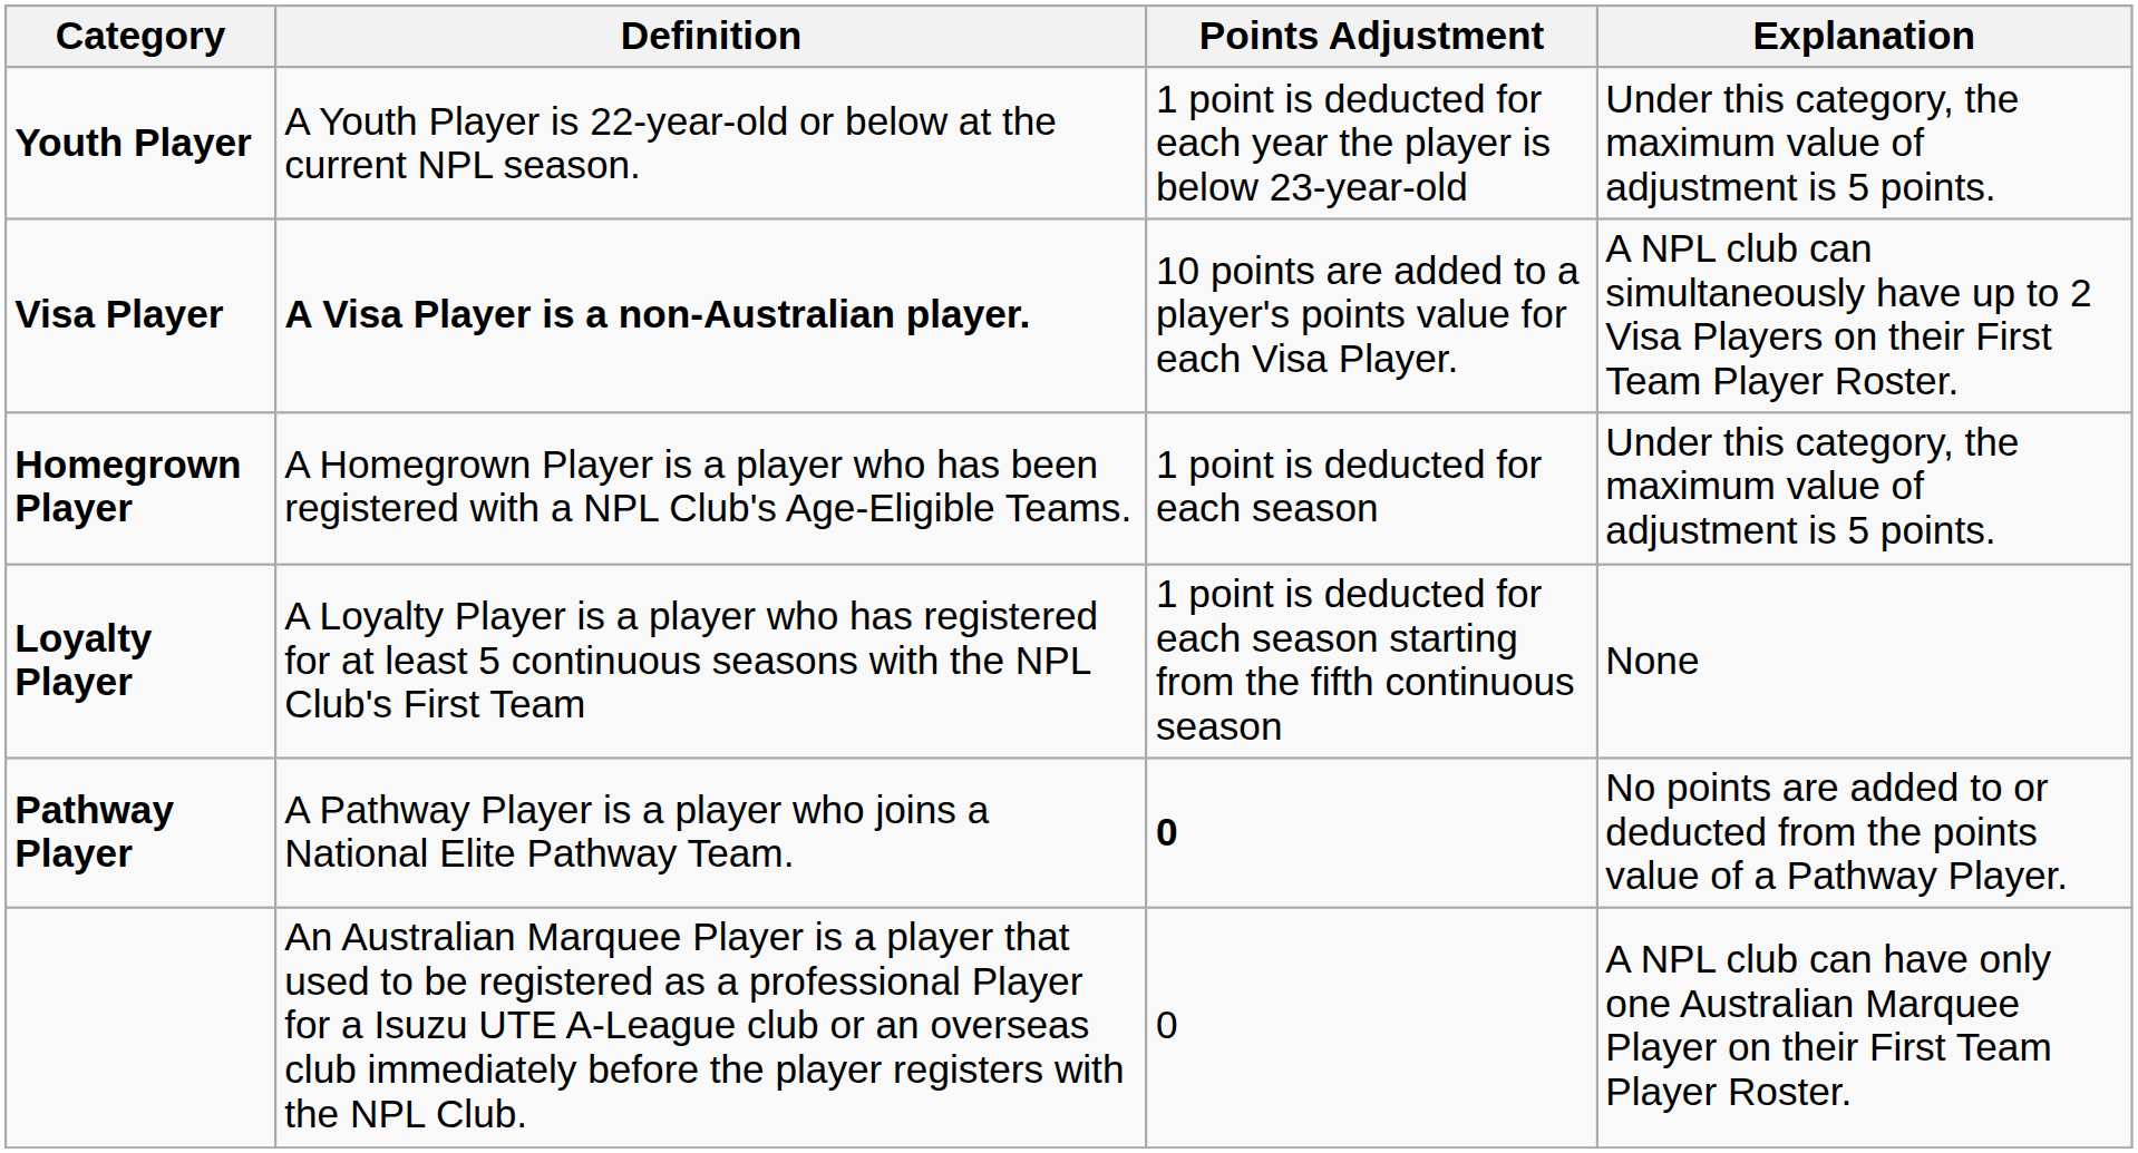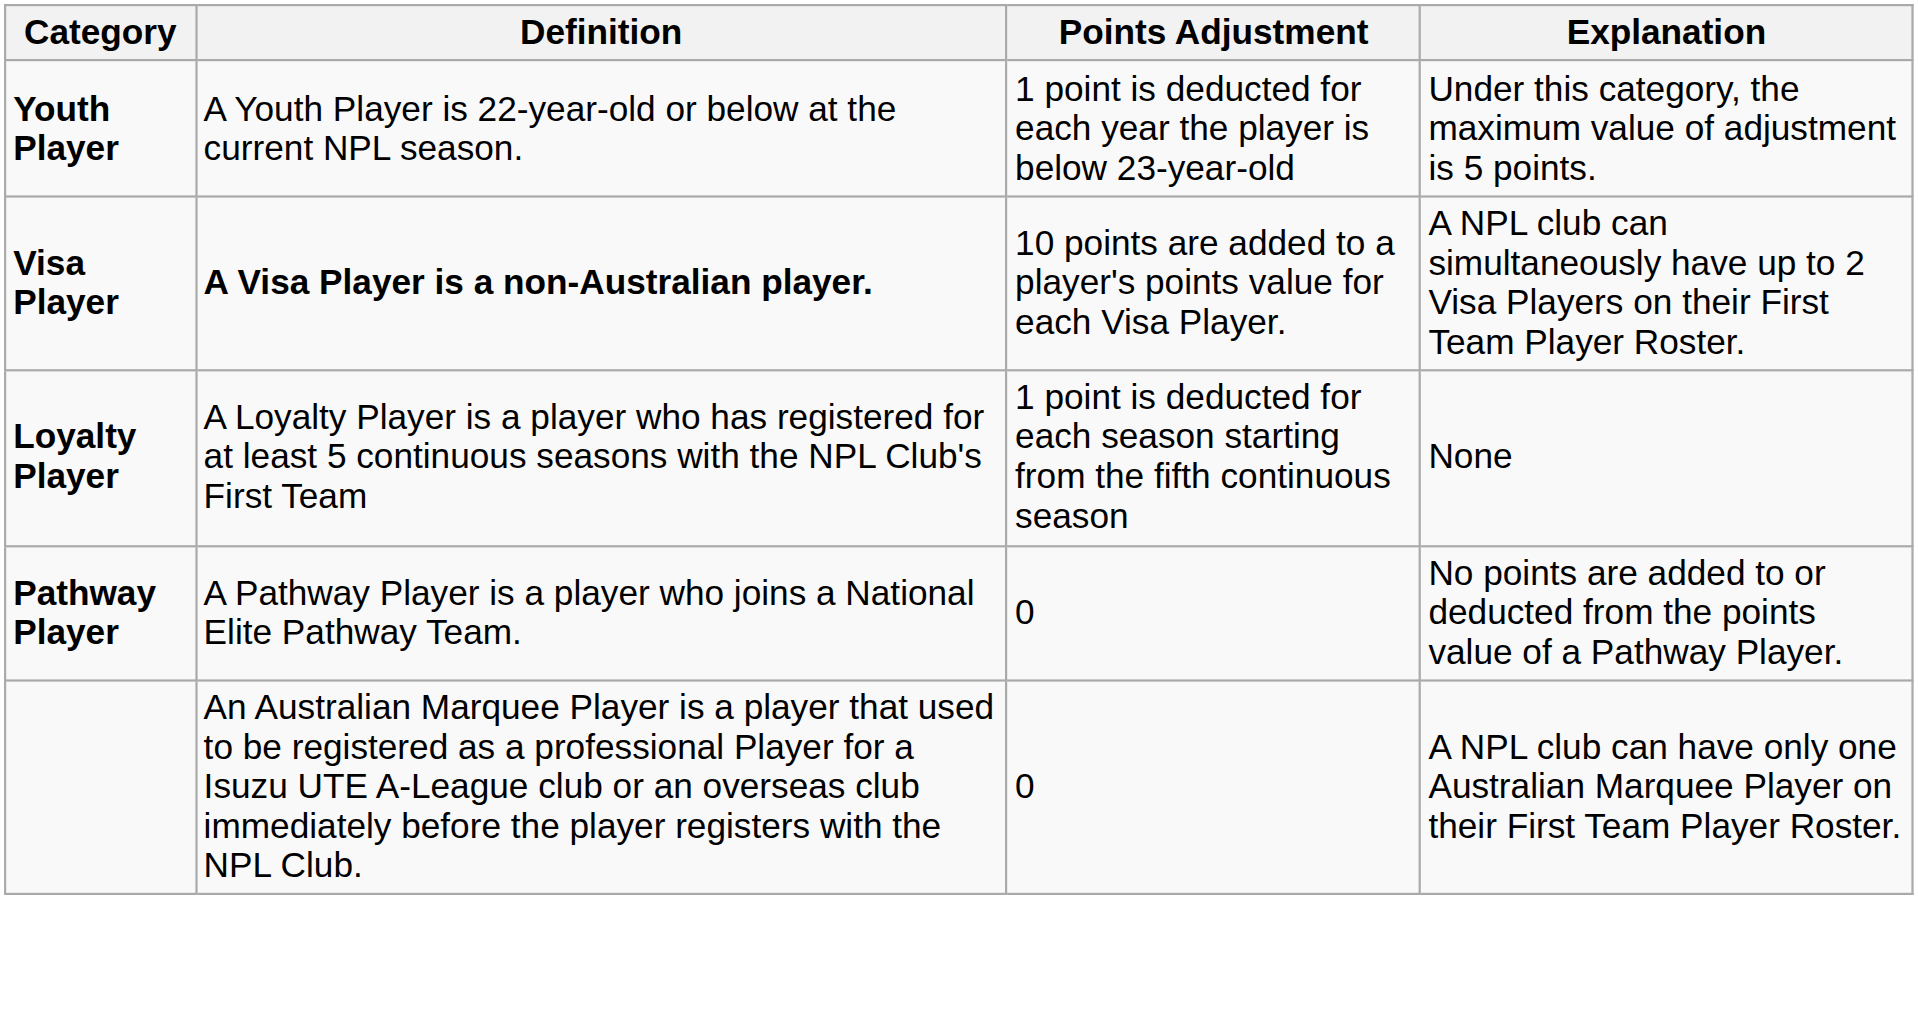- row: Homegrown Player | A Homegrown Player is a player who has been registered with a NPL Club's Age-Eligible Teams. | 1 point is deducted for each season | Under this category, the maximum value of adjustment is 5 points.
Pathway Player | Points Adjustment: bold -> normal
